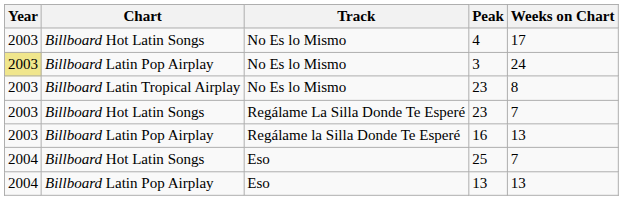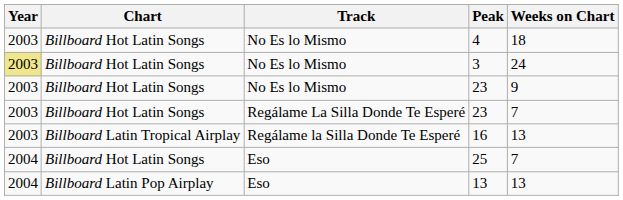4 | Weeks on Chart: 17 -> 18
3 | Chart: Billboard Latin Pop Airplay -> Billboard Hot Latin Songs
No Es lo Mismo / 23 | Chart: Billboard Latin Tropical Airplay -> Billboard Hot Latin Songs
No Es lo Mismo / 23 | Weeks on Chart: 8 -> 9
16 | Chart: Billboard Latin Pop Airplay -> Billboard Latin Tropical Airplay
